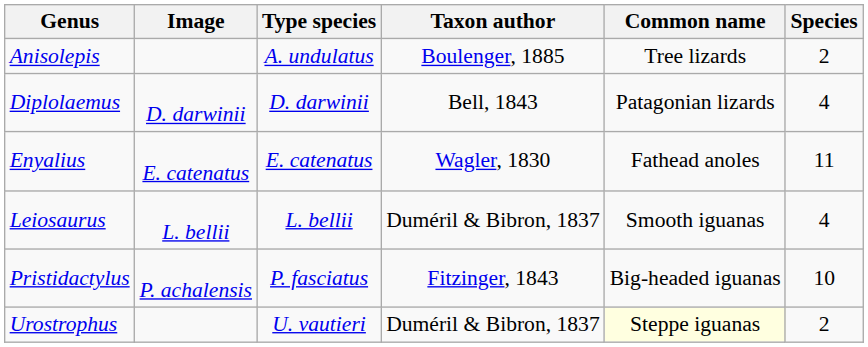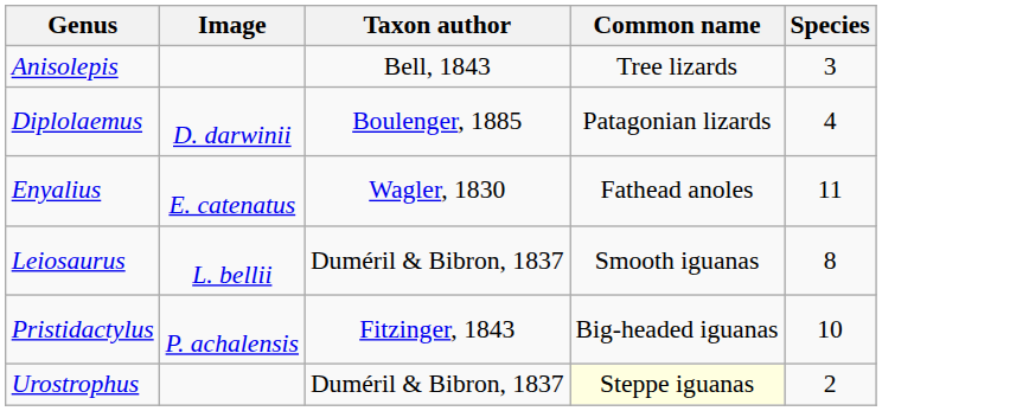- column: Type species | A. undulatus | D. darwinii | E. catenatus | L. bellii | P. fasciatus | U. vautieri
Anisolepis | Taxon author: Boulenger, 1885 -> Bell, 1843
Anisolepis | Species: 2 -> 3
Diplolaemus | Taxon author: Bell, 1843 -> Boulenger, 1885
Leiosaurus | Species: 4 -> 8
